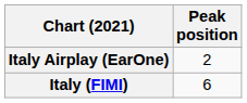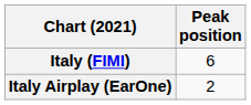rows swapped: Italy (FIMI) <-> Italy Airplay (EarOne)
